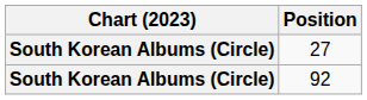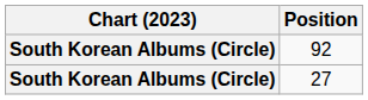rows swapped: 27 <-> 92
